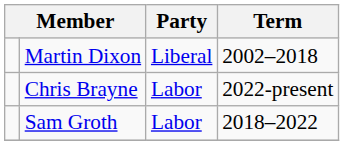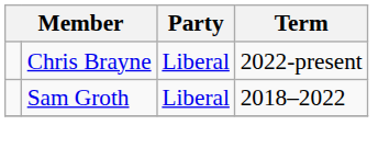- row: Martin Dixon | Liberal | 2002–2018
Chris Brayne | Party: Labor -> Liberal
Sam Groth | Party: Labor -> Liberal
